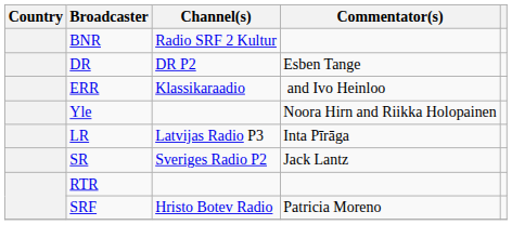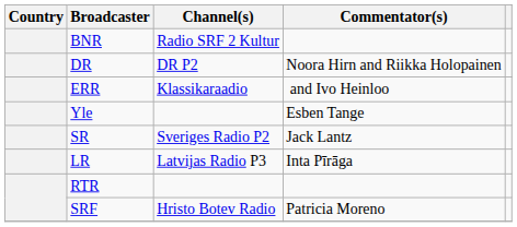DR | Commentator(s): Esben Tange -> Noora Hirn and Riikka Holopainen
Yle | Commentator(s): Noora Hirn and Riikka Holopainen -> Esben Tange
rows swapped: LR <-> SR
